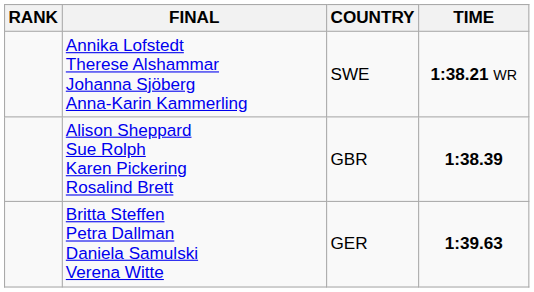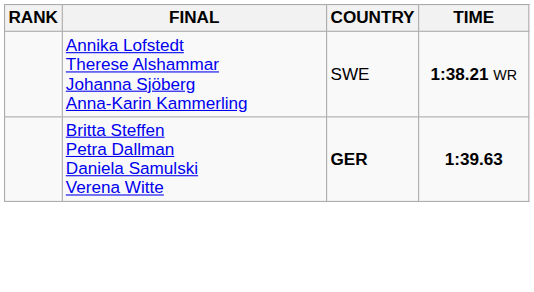- row: Alison Sheppard Sue Rolph Karen Pickering Rosalind Brett | GBR | 1:38.39
Britta Steffen Petra Dallman Daniela Samulski Verena Witte | COUNTRY: normal -> bold
